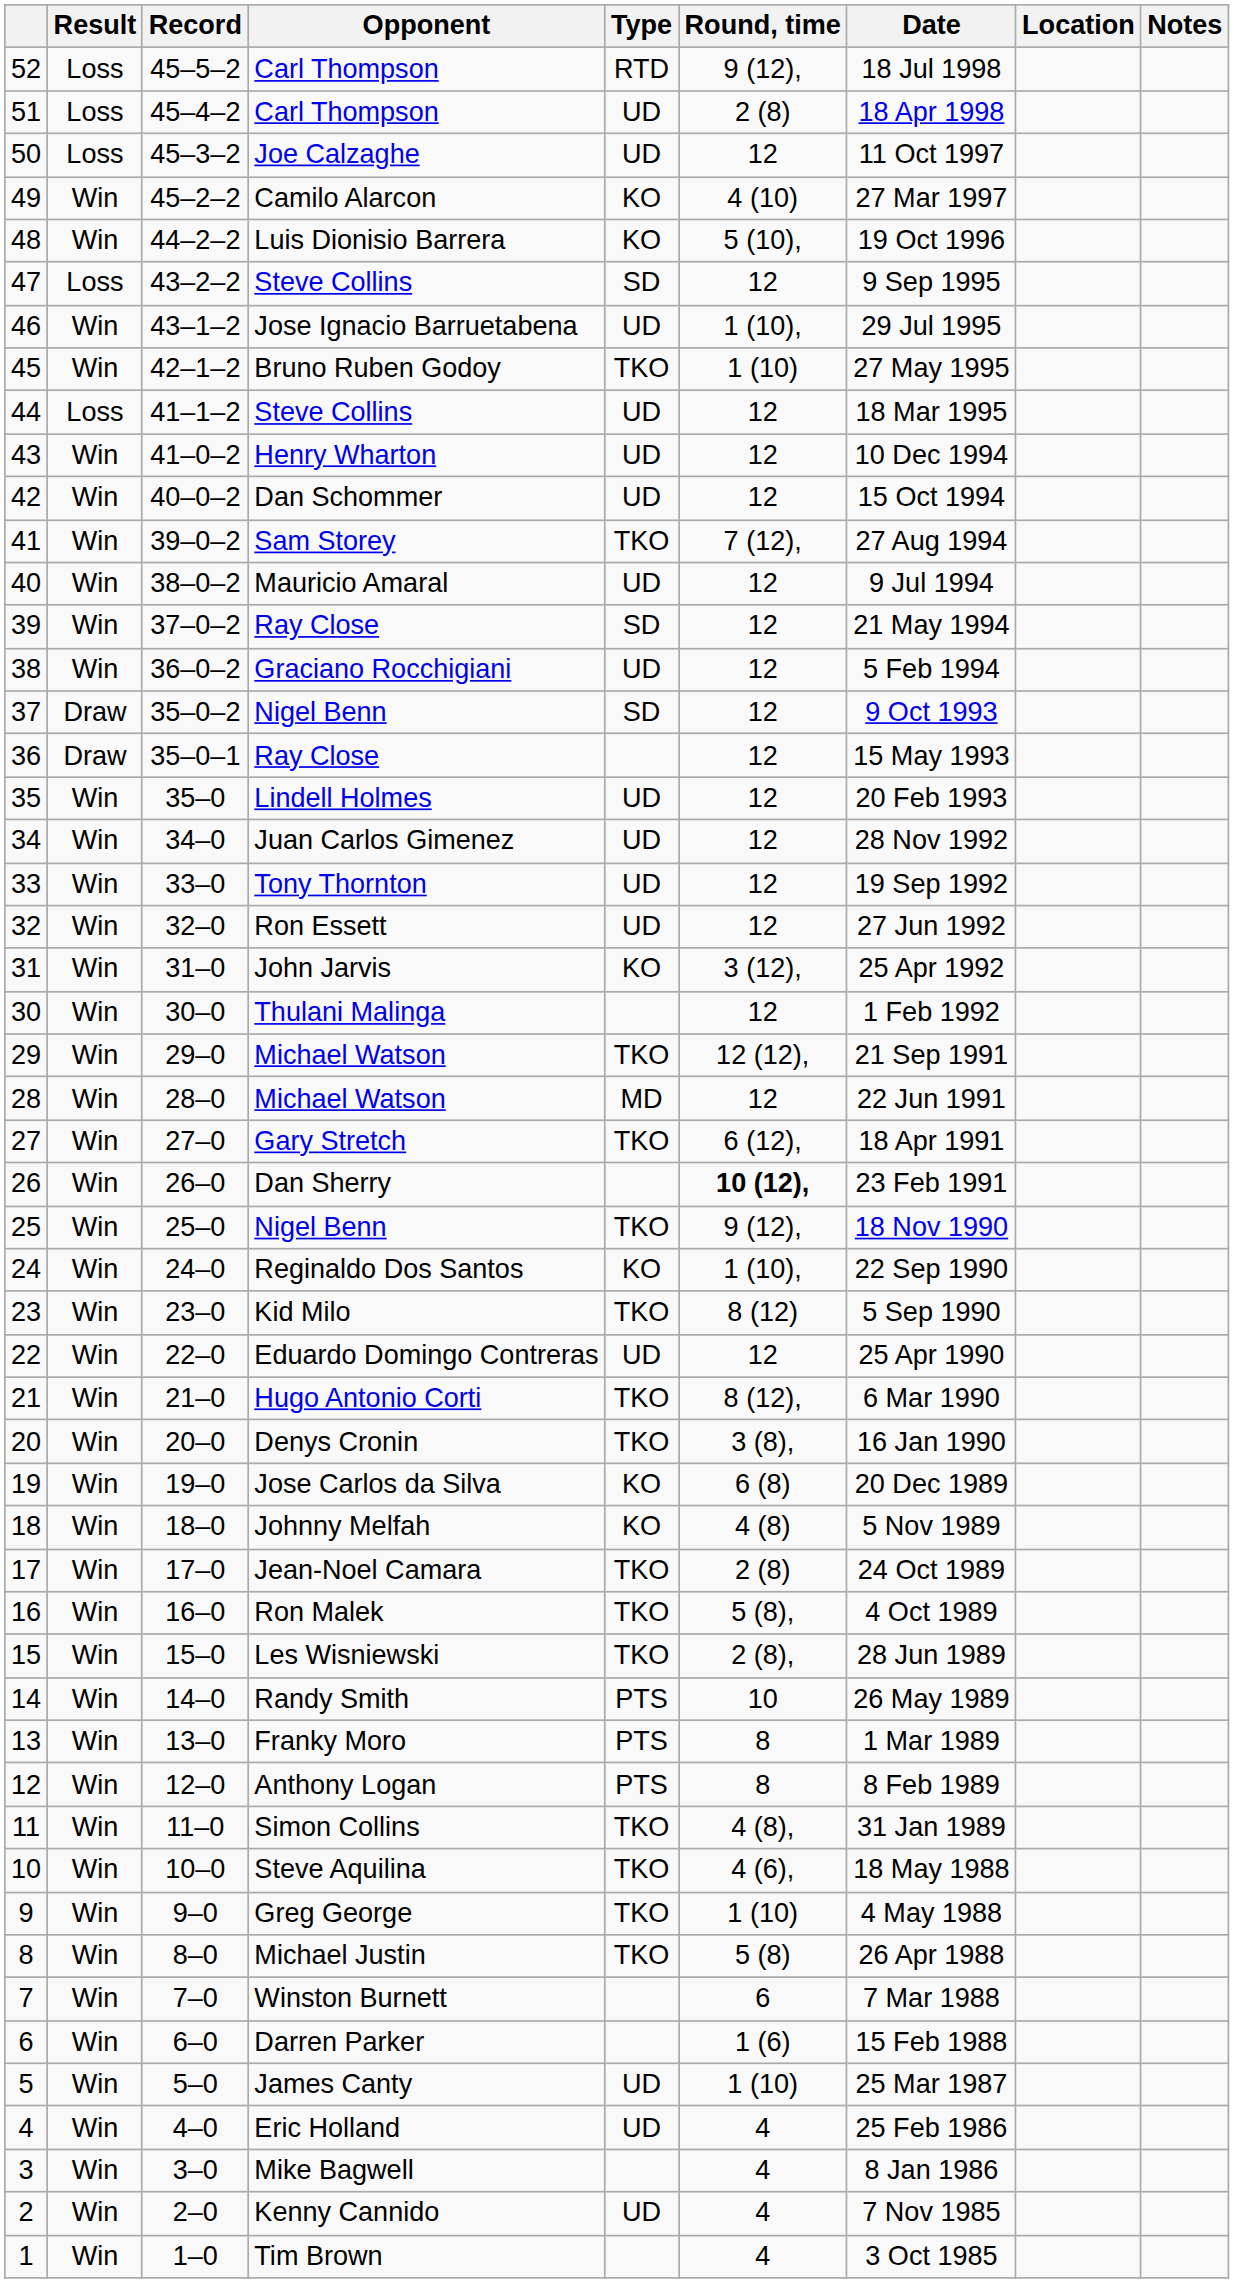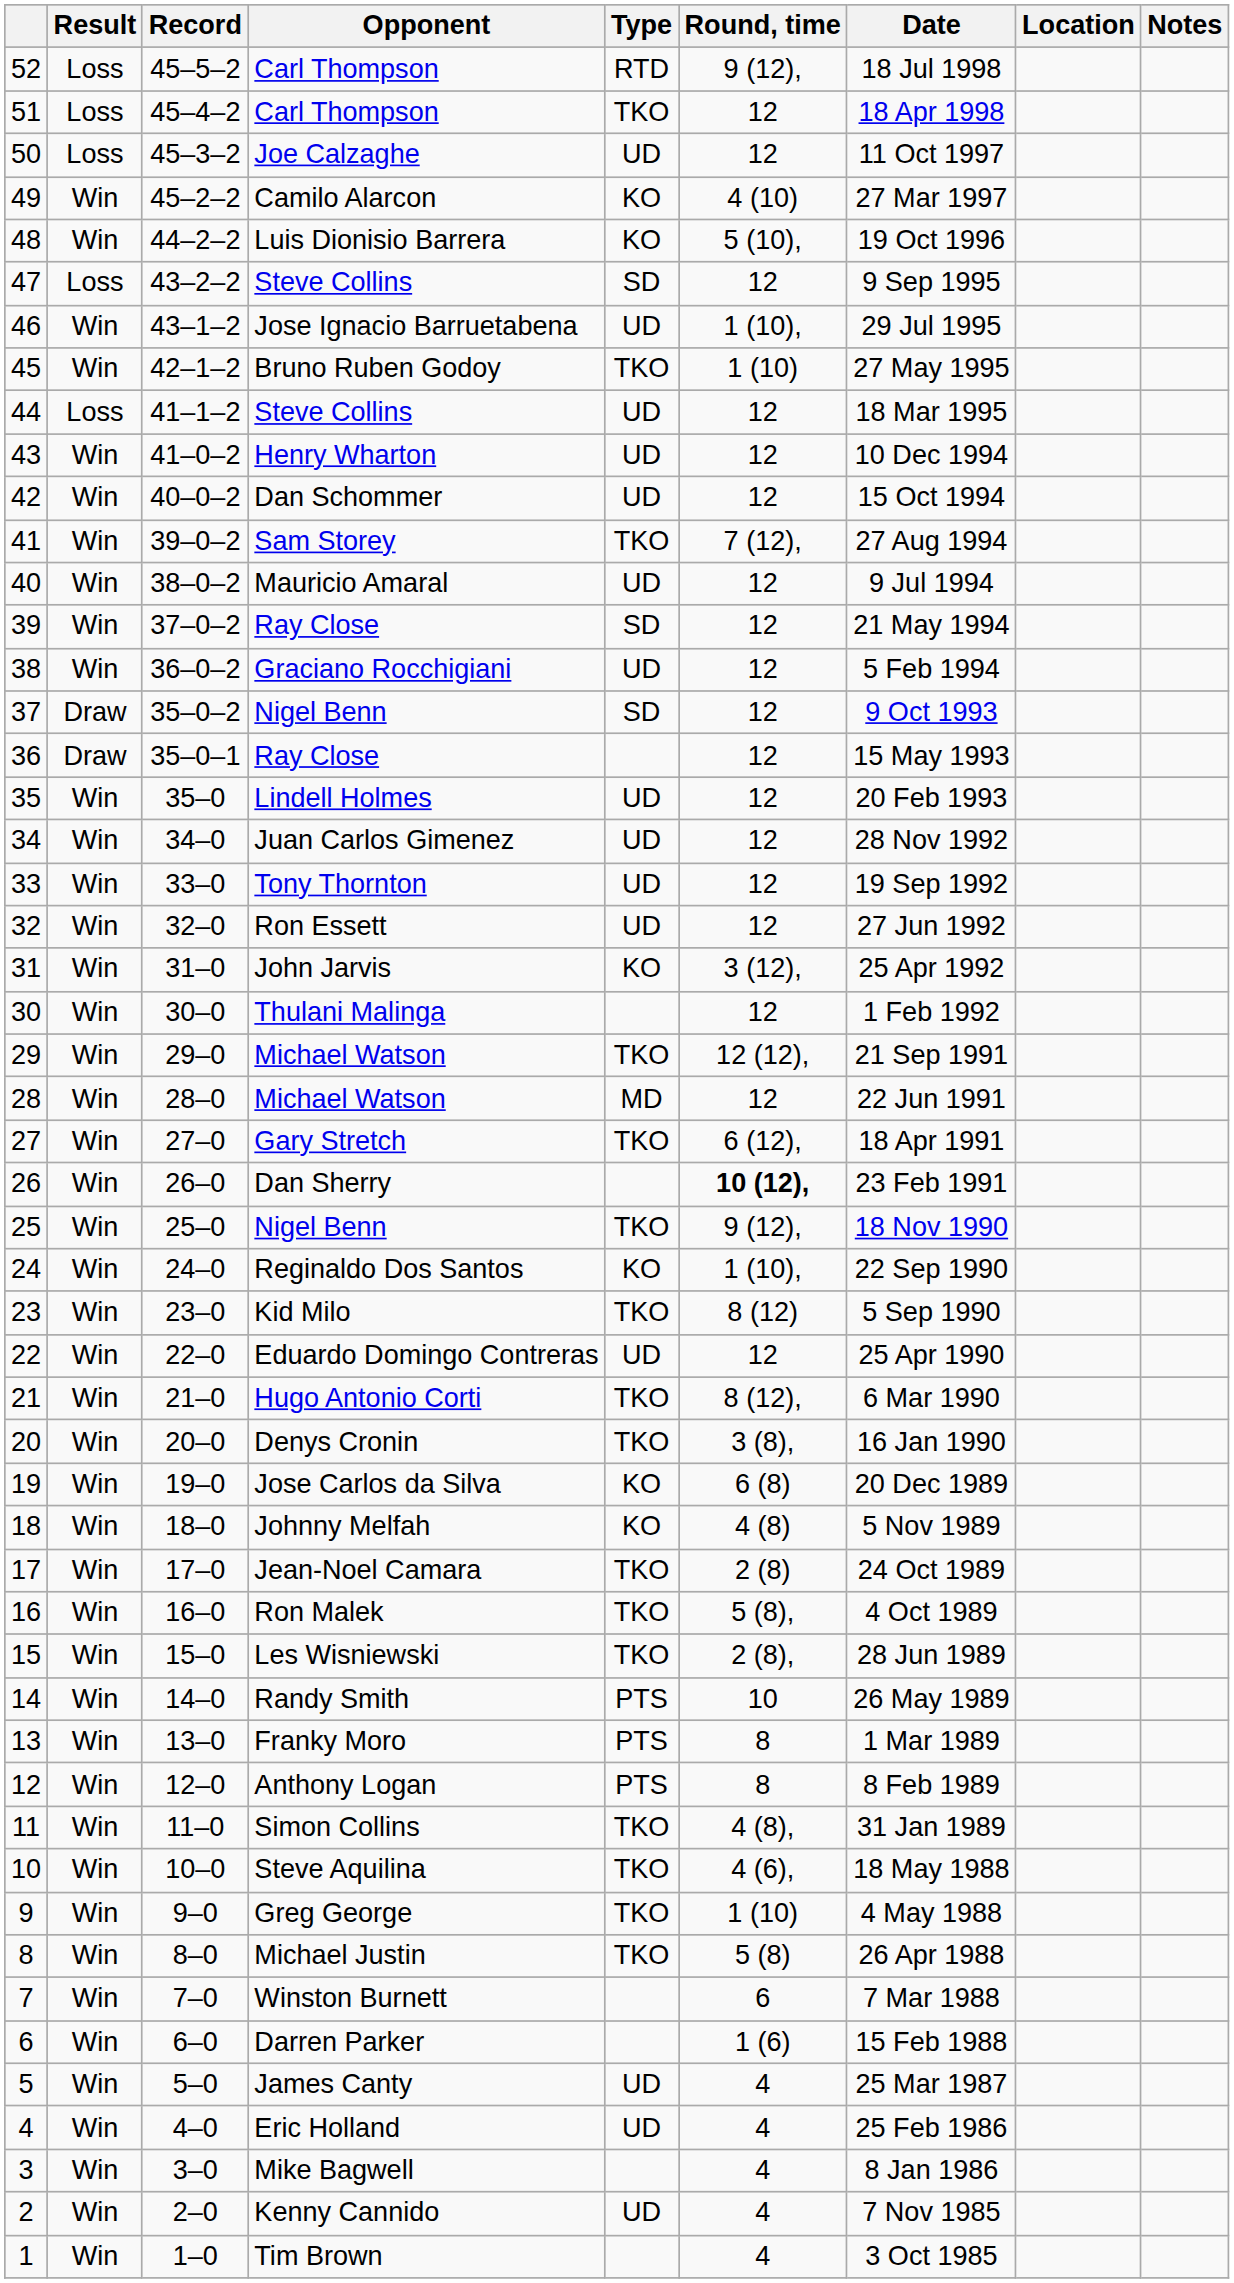51 / Carl Thompson | Type: UD -> TKO
51 / Carl Thompson | Round, time: 2 (8) -> 12
James Canty | Round, time: 1 (10) -> 4
